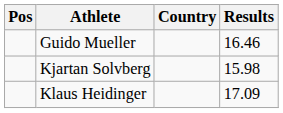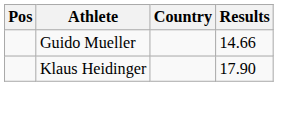Guido Mueller | Results: 16.46 -> 14.66
- row: Kjartan Solvberg | 15.98
Klaus Heidinger | Results: 17.09 -> 17.90
